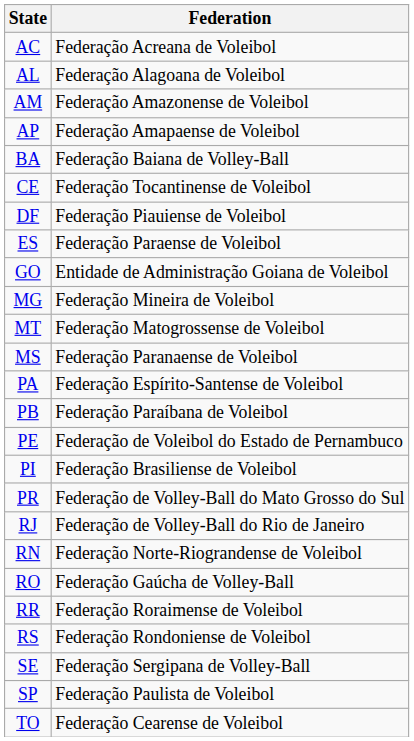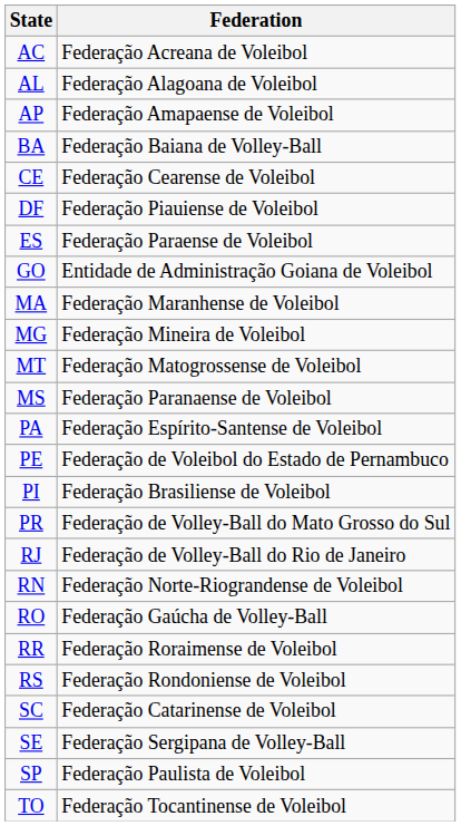- row: AM | Federação Amazonense de Voleibol
CE | Federation: Federação Tocantinense de Voleibol -> Federação Cearense de Voleibol
+ row: MA | Federação Maranhense de Voleibol
- row: PB | Federação Paraíbana de Voleibol
+ row: SC | Federação Catarinense de Voleibol
TO | Federation: Federação Cearense de Voleibol -> Federação Tocantinense de Voleibol
